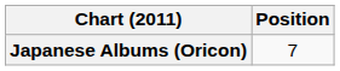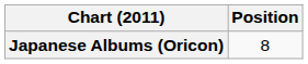Japanese Albums (Oricon) | Position: 7 -> 8
